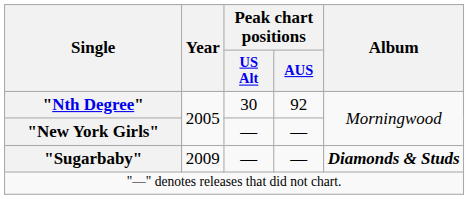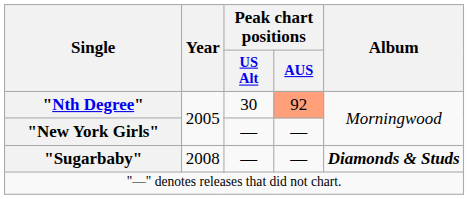"Nth Degree" | Peak chart positions / AUS: no background -> lightsalmon background
"Sugarbaby" | Year: 2009 -> 2008
